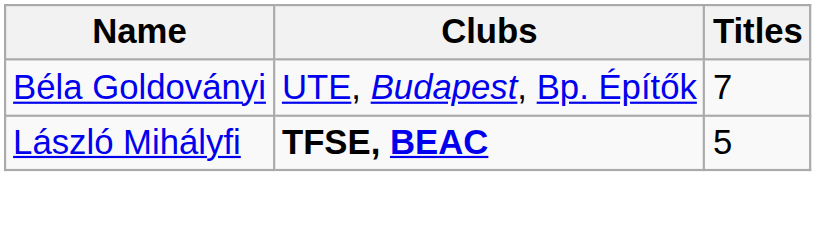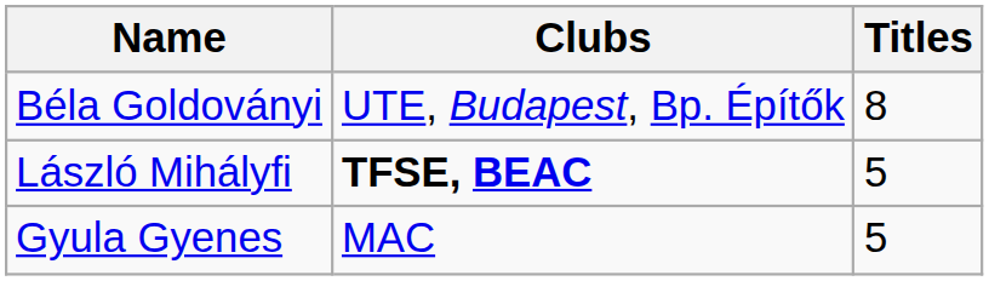Béla Goldoványi | Titles: 7 -> 8
+ row: Gyula Gyenes | MAC | 5
